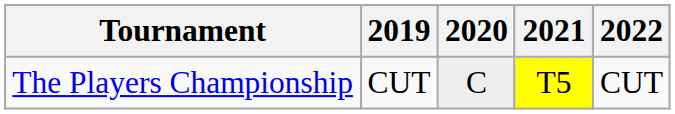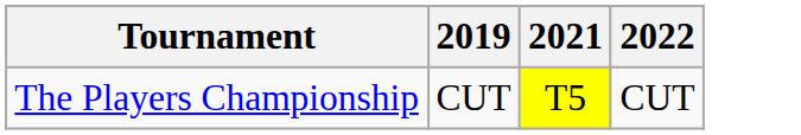- column: 2020 | C
